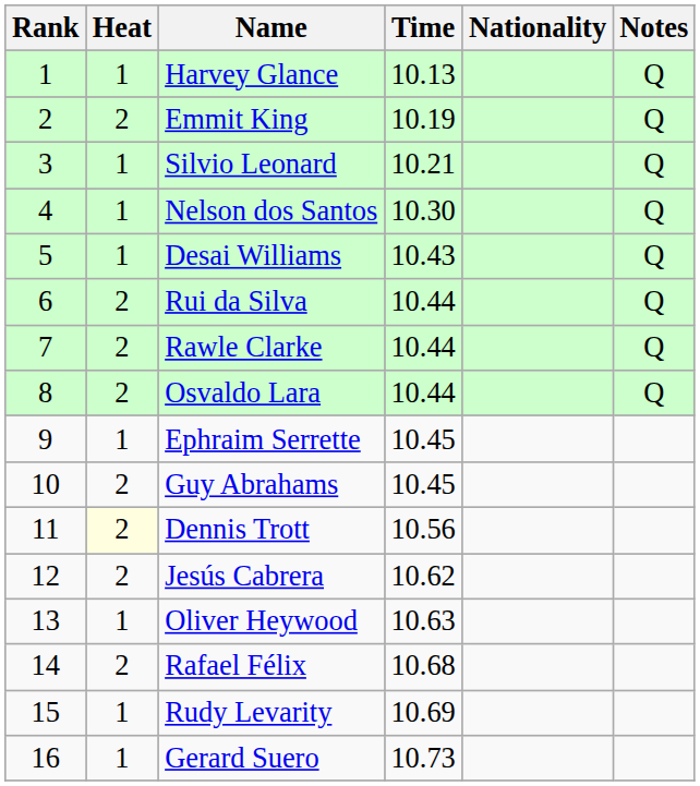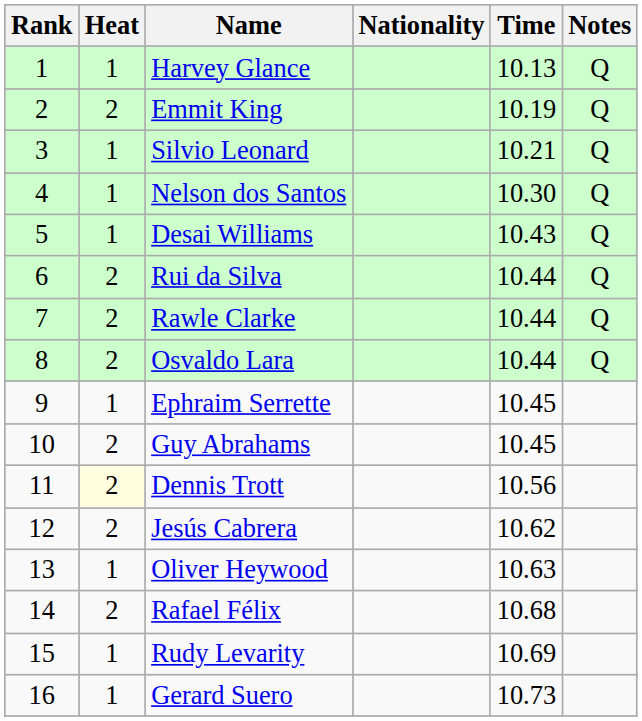columns swapped: Nationality <-> Time
